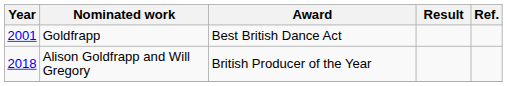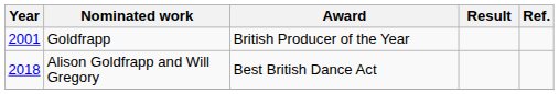Goldfrapp | Award: Best British Dance Act -> British Producer of the Year
Alison Goldfrapp and Will Gregory | Award: British Producer of the Year -> Best British Dance Act
